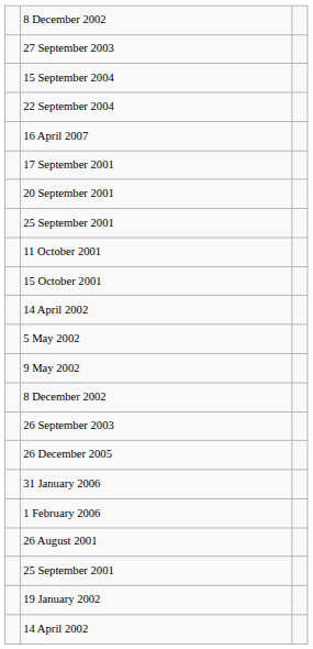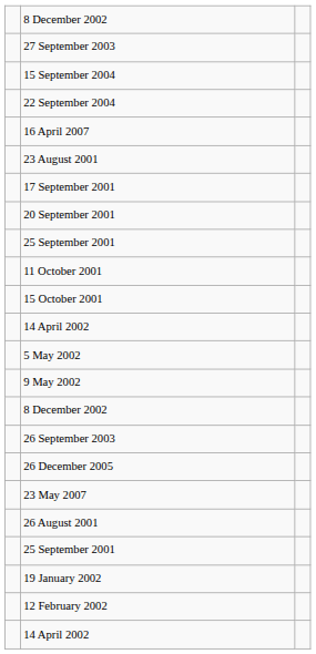+ row: 23 August 2001
- row: 31 January 2006
- row: 1 February 2006
+ row: 23 May 2007
+ row: 12 February 2002
